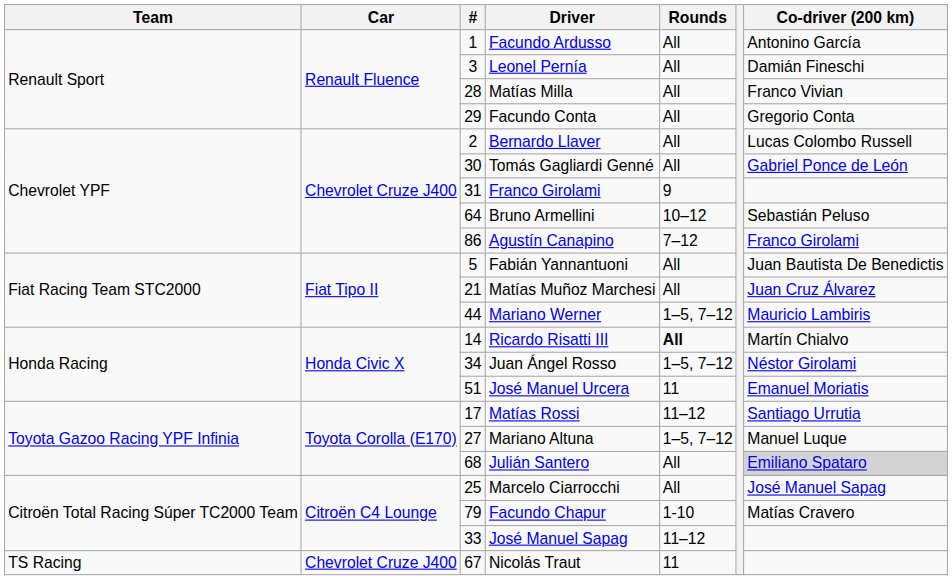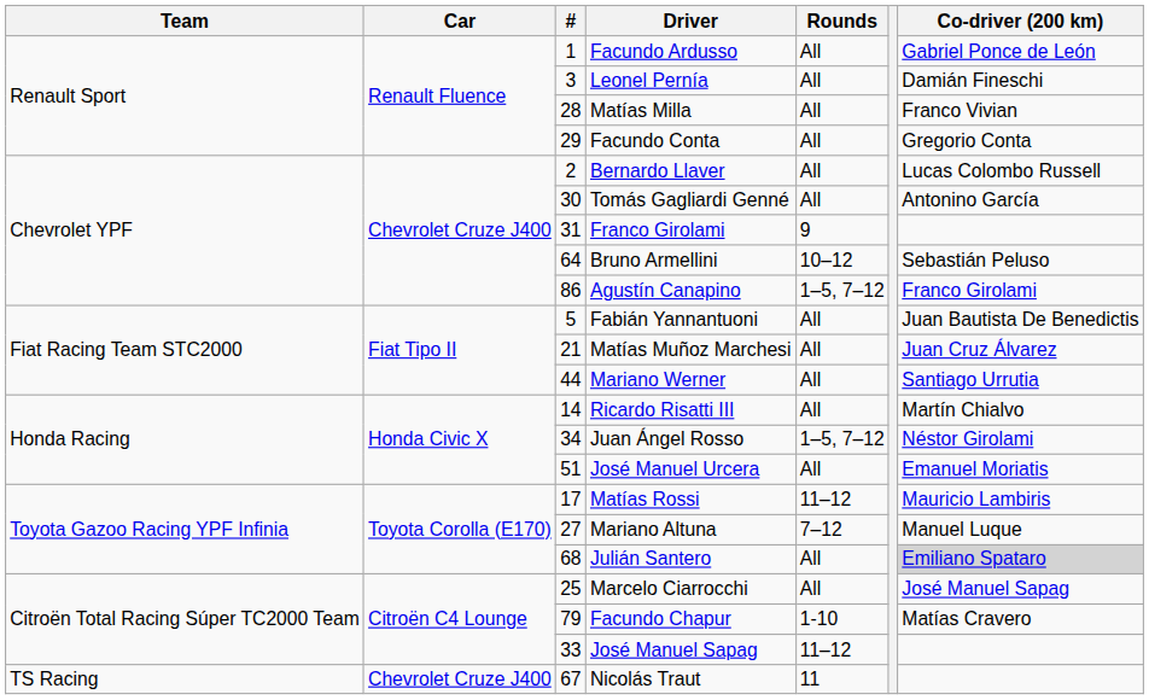Facundo Ardusso | Co-driver (200 km): Antonino García -> Gabriel Ponce de León
Tomás Gagliardi Genné | Co-driver (200 km): Gabriel Ponce de León -> Antonino García
Agustín Canapino | Rounds: 7–12 -> 1–5, 7–12
Mariano Werner | Rounds: 1–5, 7–12 -> All
Mariano Werner | Co-driver (200 km): Mauricio Lambiris -> Santiago Urrutia
Ricardo Risatti III | Rounds: bold -> normal
José Manuel Urcera | Rounds: 11 -> All
Matías Rossi | Co-driver (200 km): Santiago Urrutia -> Mauricio Lambiris
Mariano Altuna | Rounds: 1–5, 7–12 -> 7–12
